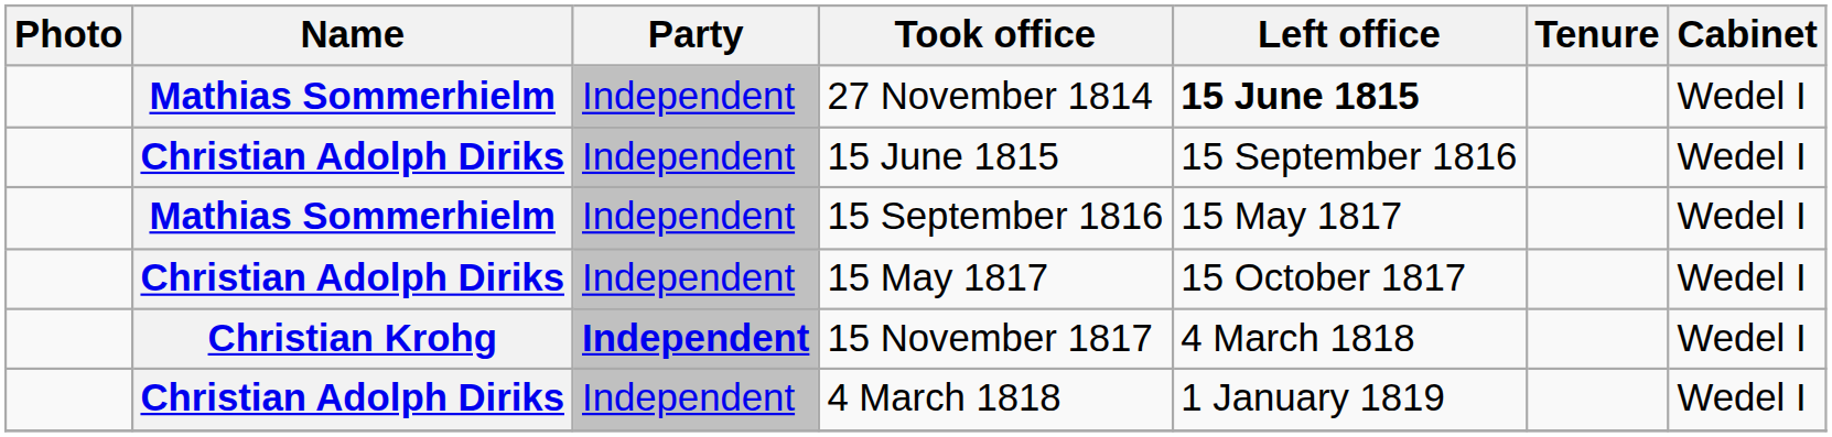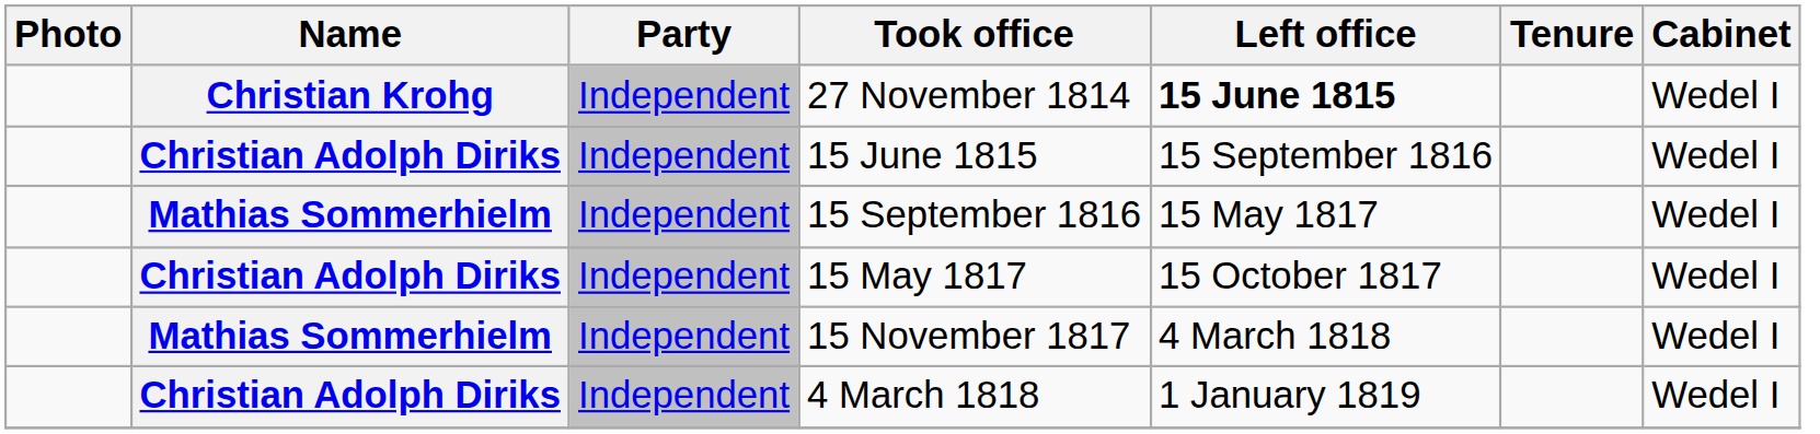27 November 1814 | Name: Mathias Sommerhielm -> Christian Krohg
15 November 1817 | Name: Christian Krohg -> Mathias Sommerhielm
15 November 1817 | Party: bold -> normal
